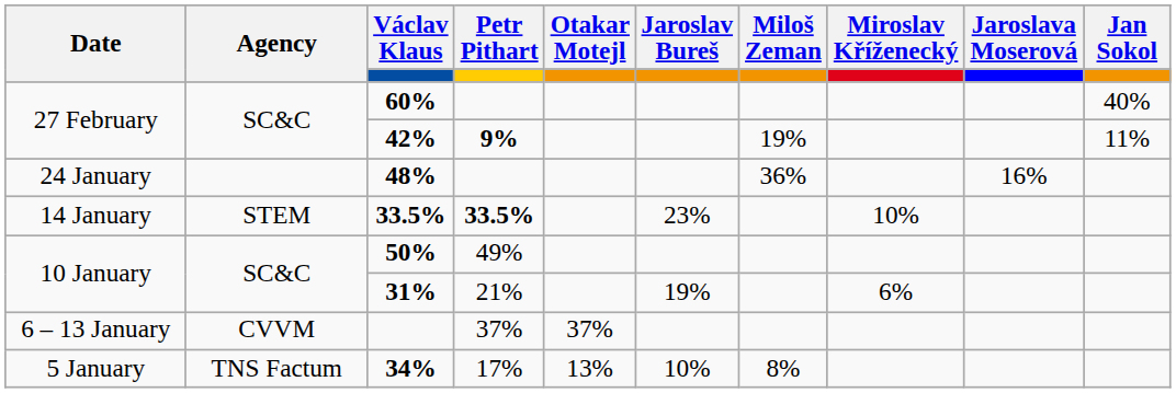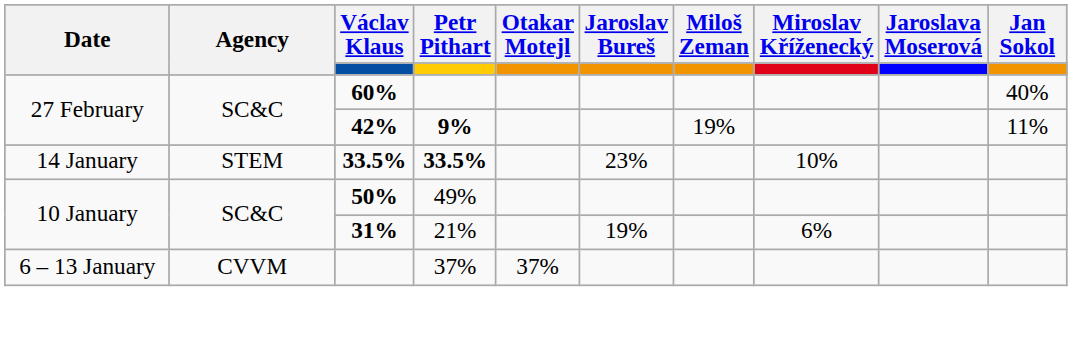- row: 24 January | 48% | 36% | 16%
- row: 5 January | TNS Factum | 34% | 17% | 13% | 10% | 8%
